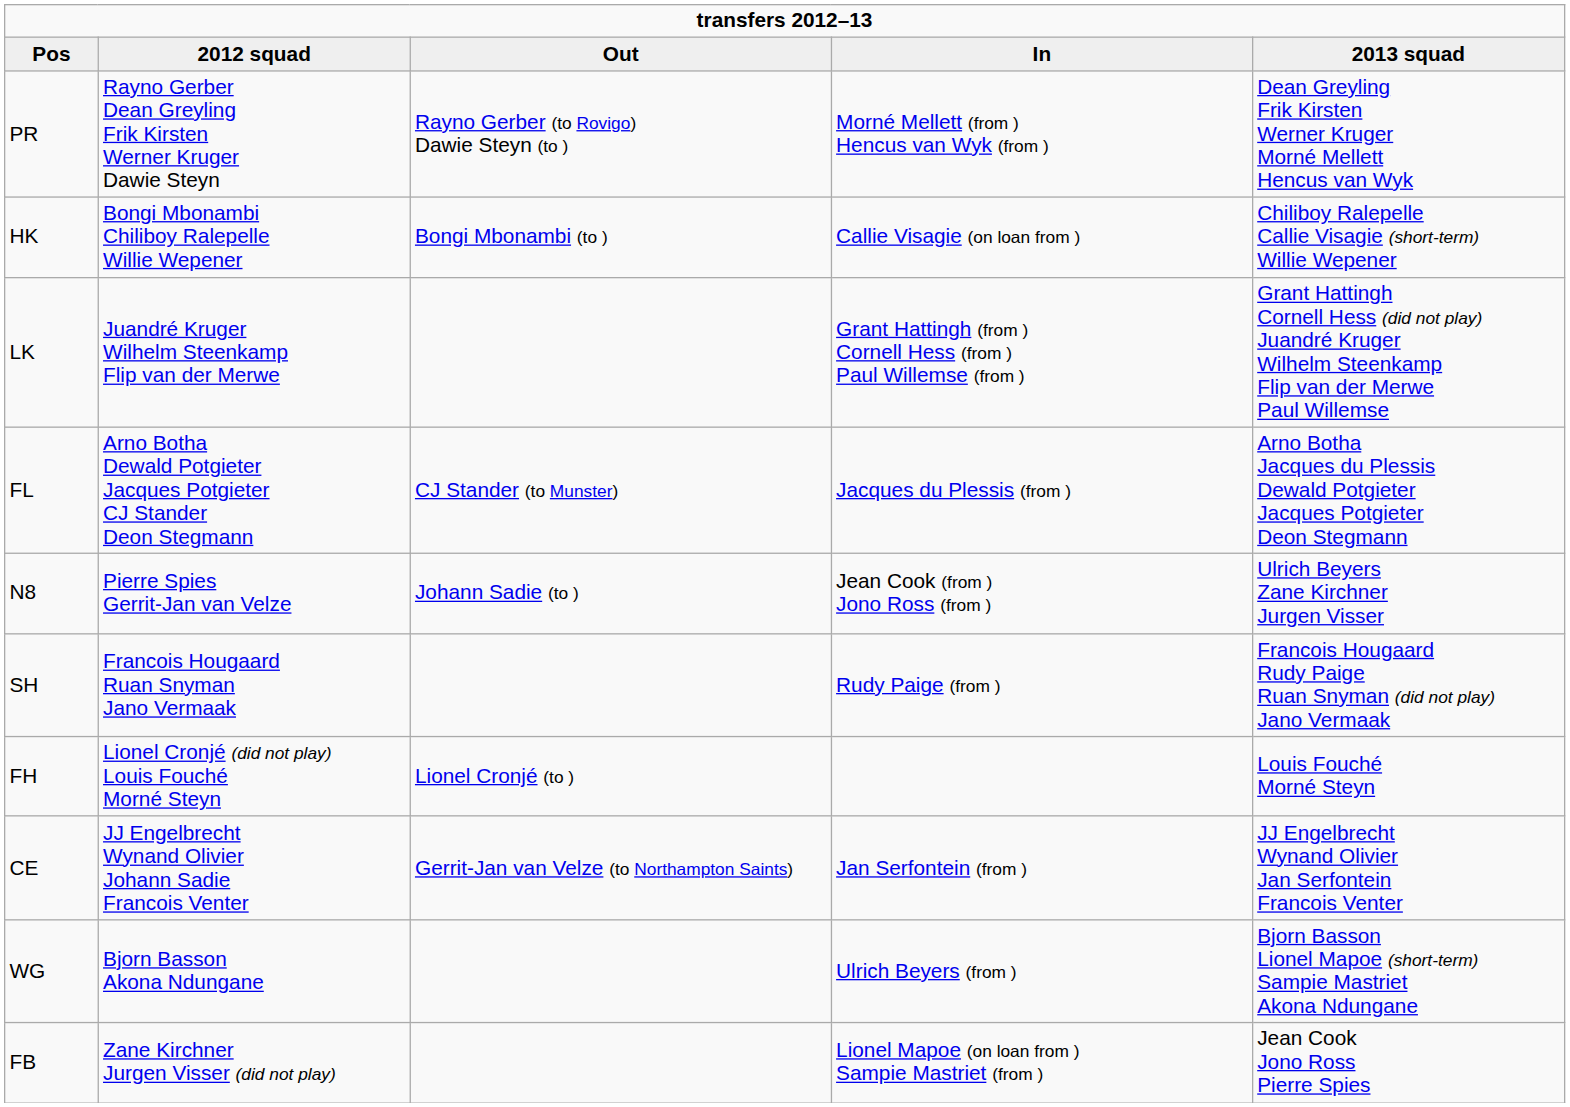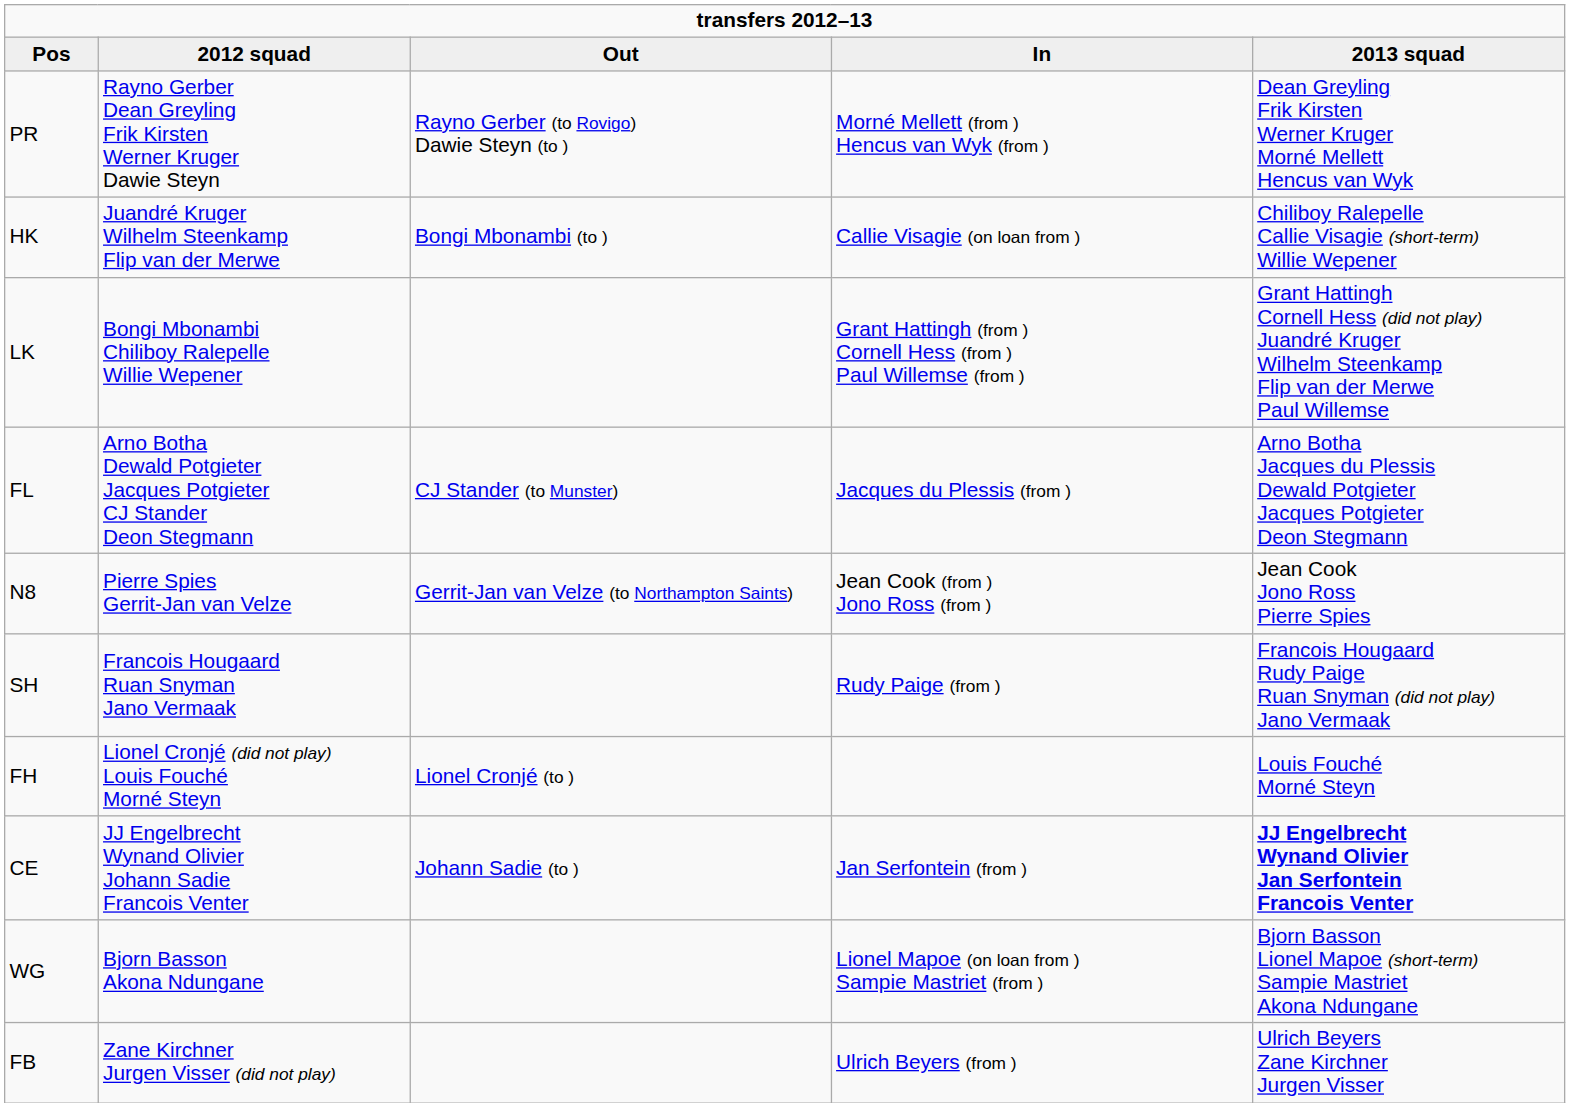HK | 2012 squad: Bongi Mbonambi Chiliboy Ralepelle Willie Wepener -> Juandré Kruger Wilhelm Steenkamp Flip van der Merwe
LK | 2012 squad: Juandré Kruger Wilhelm Steenkamp Flip van der Merwe -> Bongi Mbonambi Chiliboy Ralepelle Willie Wepener
N8 | Out: Johann Sadie (to ) -> Gerrit-Jan van Velze (to Northampton Saints)
N8 | 2013 squad: Ulrich Beyers Zane Kirchner Jurgen Visser -> Jean Cook Jono Ross Pierre Spies
CE | Out: Gerrit-Jan van Velze (to Northampton Saints) -> Johann Sadie (to )
CE | 2013 squad: normal -> bold
WG | In: Ulrich Beyers (from ) -> Lionel Mapoe (on loan from ) Sampie Mastriet (from )
FB | In: Lionel Mapoe (on loan from ) Sampie Mastriet (from ) -> Ulrich Beyers (from )
FB | 2013 squad: Jean Cook Jono Ross Pierre Spies -> Ulrich Beyers Zane Kirchner Jurgen Visser
